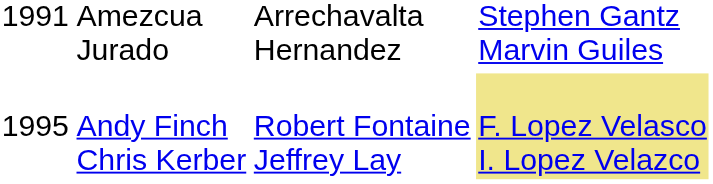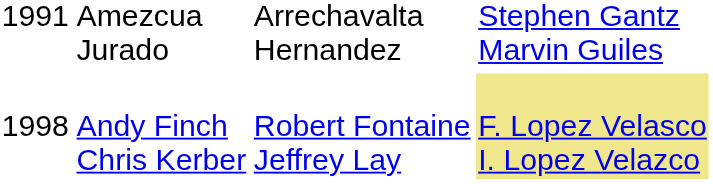Andy Finch Chris Kerber | column 1: 1995 -> 1998
